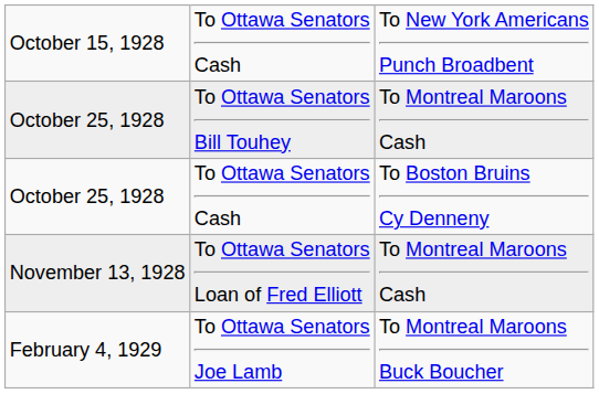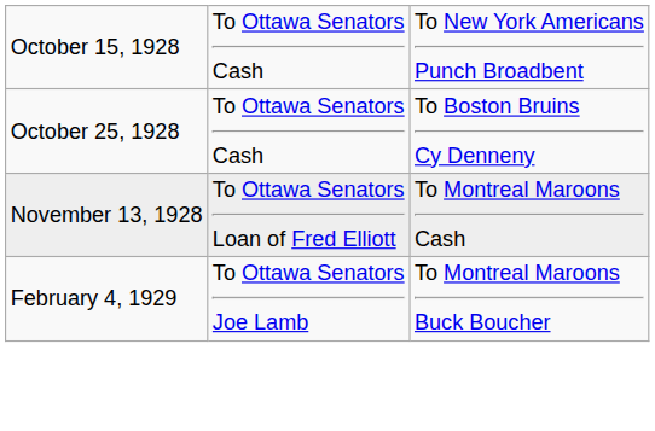- row: October 25, 1928 | To Ottawa Senators Bill Touhey | To Montreal Maroons Cash
